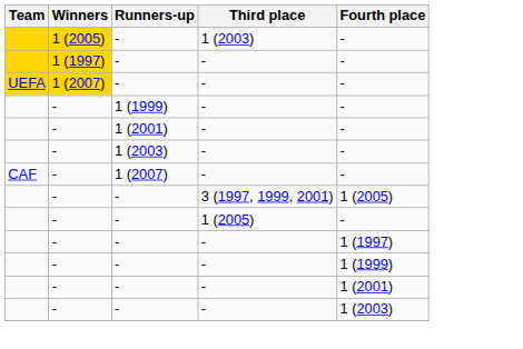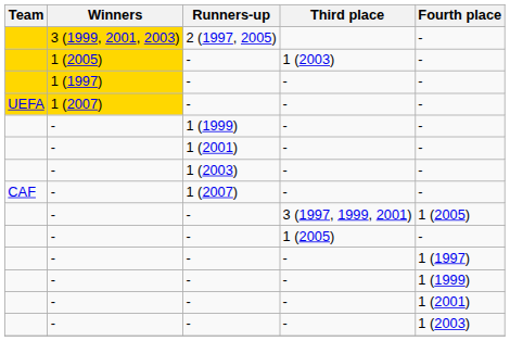+ row: 3 (1999, 2001, 2003) | 2 (1997, 2005) | -
